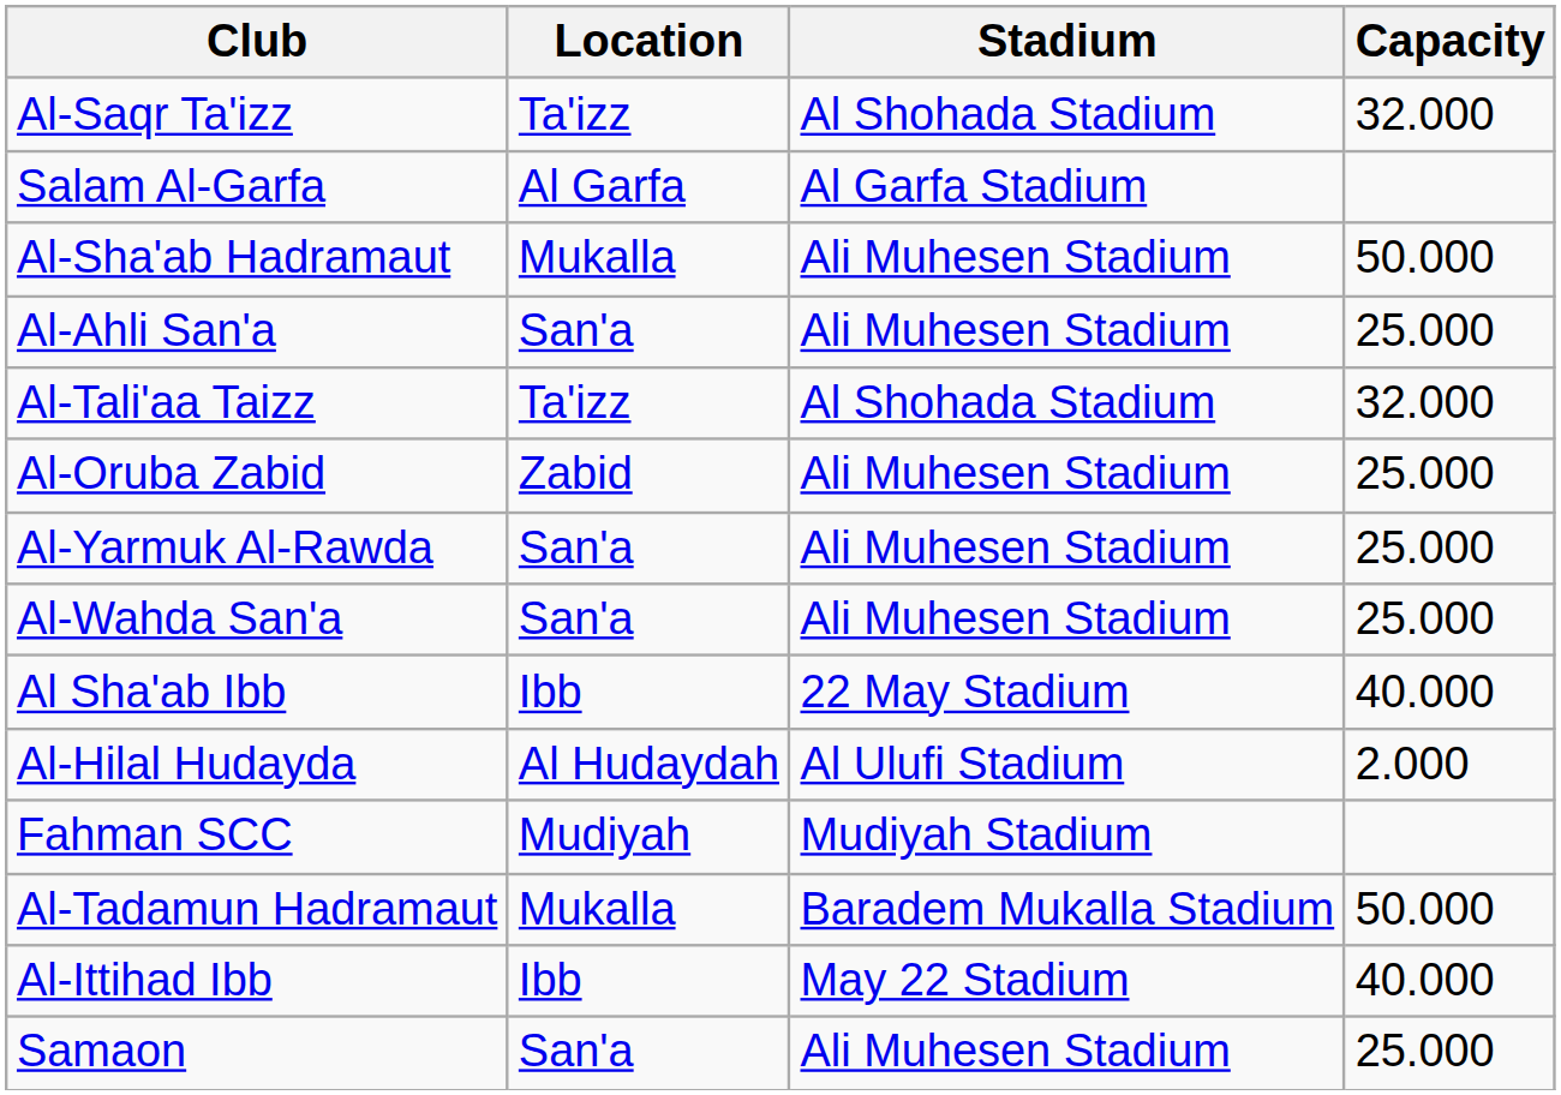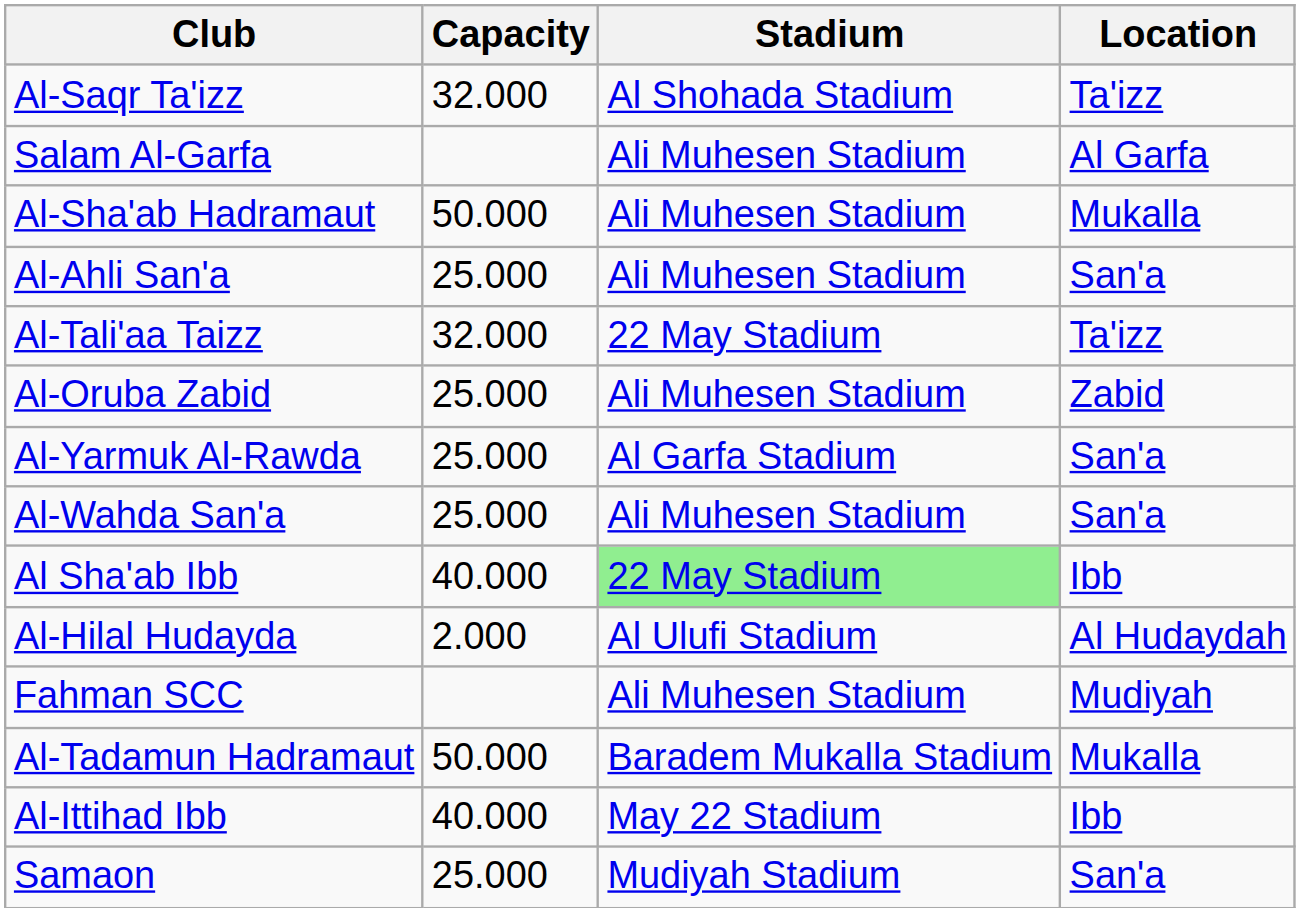columns swapped: Location <-> Capacity
Salam Al-Garfa | Stadium: Al Garfa Stadium -> Ali Muhesen Stadium
Al-Tali'aa Taizz | Stadium: Al Shohada Stadium -> 22 May Stadium
Al-Yarmuk Al-Rawda | Stadium: Ali Muhesen Stadium -> Al Garfa Stadium
Al Sha'ab Ibb | Stadium: no background -> lightgreen background
Fahman SCC | Stadium: Mudiyah Stadium -> Ali Muhesen Stadium
Samaon | Stadium: Ali Muhesen Stadium -> Mudiyah Stadium
